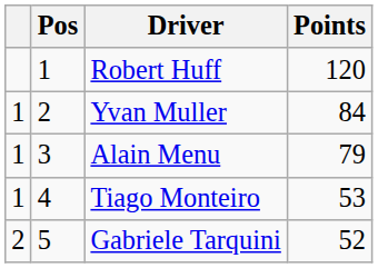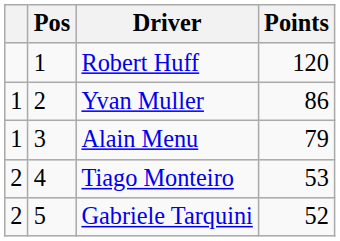Yvan Muller | Points: 84 -> 86
Tiago Monteiro | column 1: 1 -> 2
